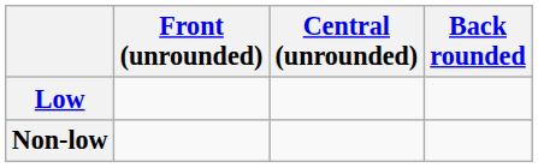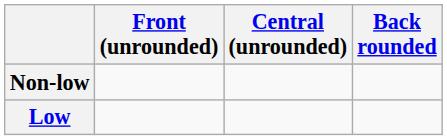rows swapped: Non-low <-> Low
